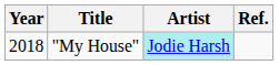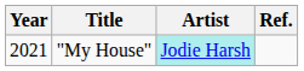"My House" | Year: 2018 -> 2021
